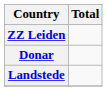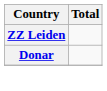- row: Landstede
